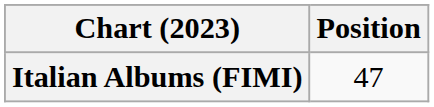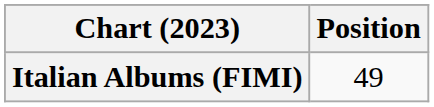Italian Albums (FIMI) | Position: 47 -> 49
